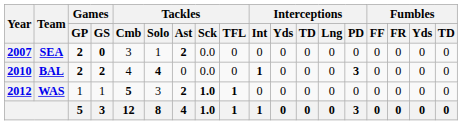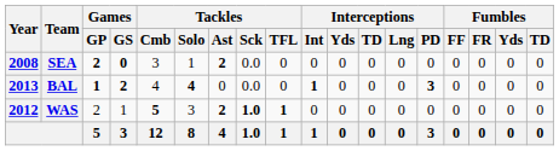SEA | Year: 2007 -> 2008
BAL | Year: 2010 -> 2013
BAL | Games / GP: 2 -> 1
WAS | Games / GP: 1 -> 2
